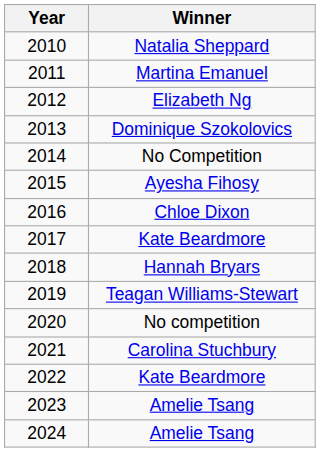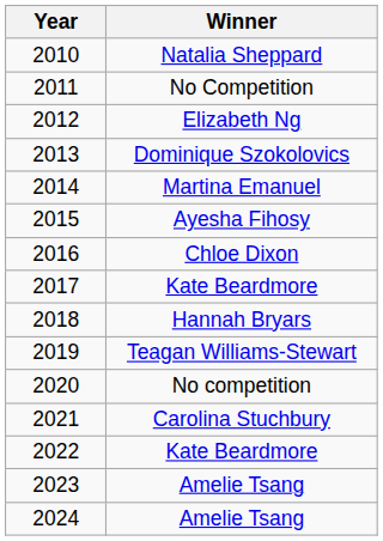2011 | Winner: Martina Emanuel -> No Competition
2014 | Winner: No Competition -> Martina Emanuel
